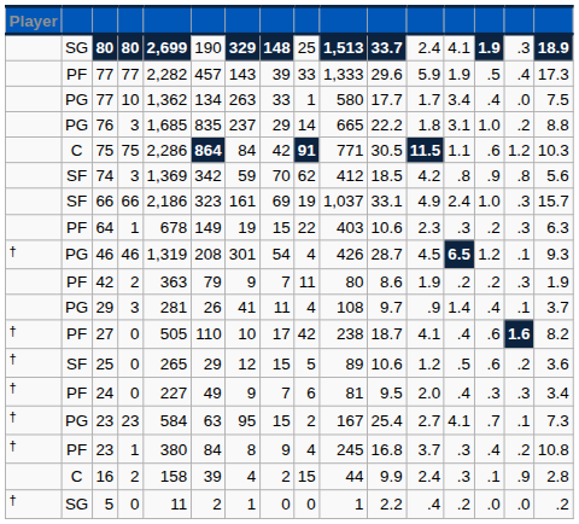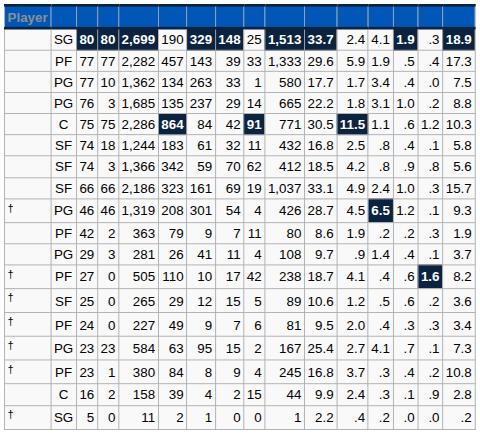76 | column 6: 835 -> 135
+ row: SF | 74 | 18 | 1,244 | 183 | 61 | 32 | 11 | 432 | 16.8 | 2.5 | .8 | .4 | .1 | 5.8
74 / 3 | column 5: 1,369 -> 1,366
- row: PF | 64 | 1 | 678 | 149 | 19 | 15 | 22 | 403 | 10.6 | 2.3 | .3 | .2 | .3 | 6.3
